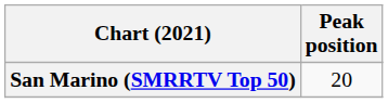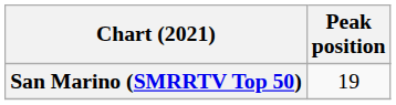San Marino (SMRRTV Top 50) | Peak position: 20 -> 19
